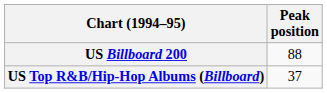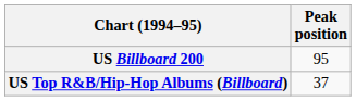US Billboard 200 | Peak position: 88 -> 95
